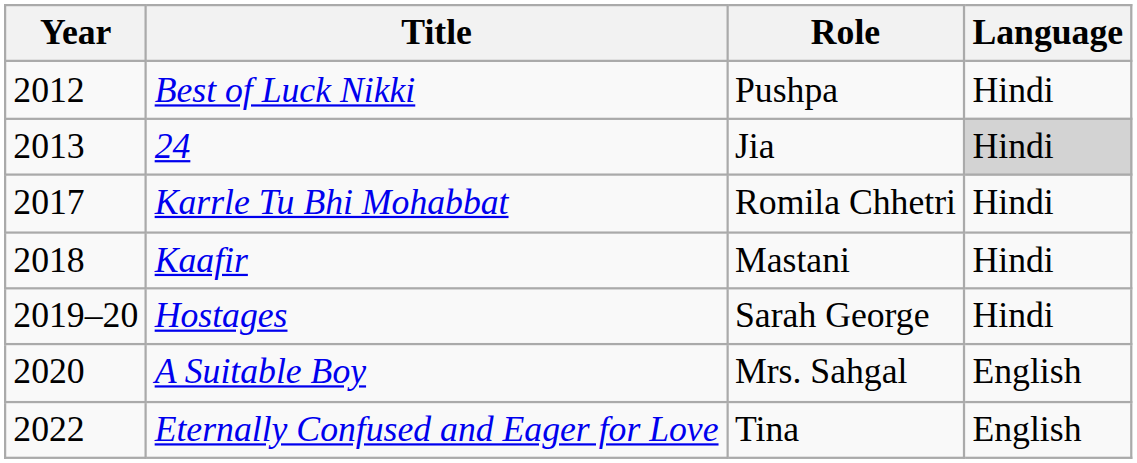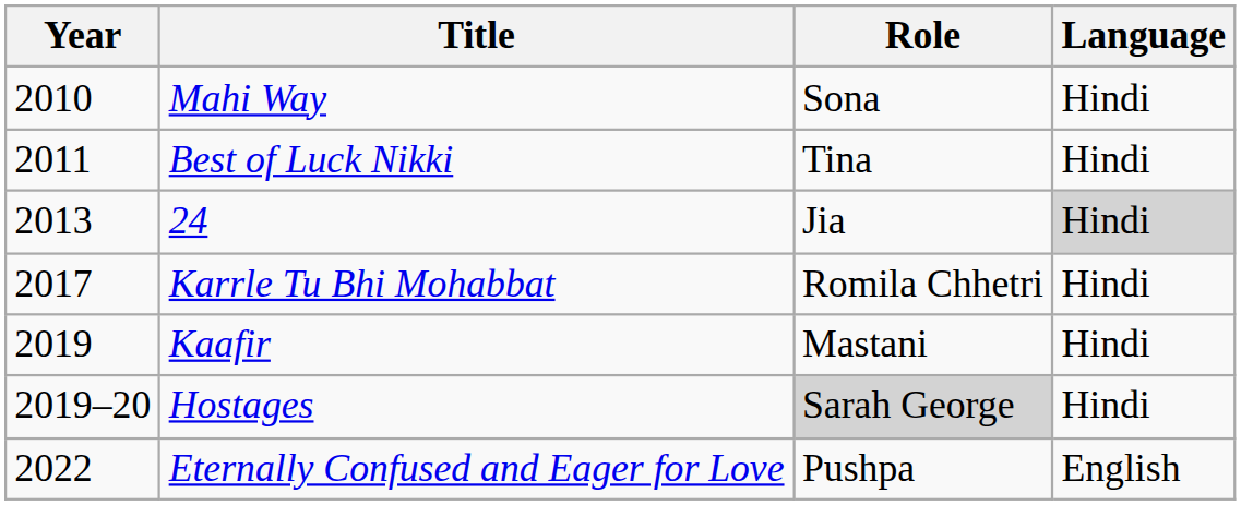+ row: 2010 | Mahi Way | Sona | Hindi
Best of Luck Nikki | Year: 2012 -> 2011
Best of Luck Nikki | Role: Pushpa -> Tina
Kaafir | Year: 2018 -> 2019
Hostages | Role: no background -> lightgrey background
- row: 2020 | A Suitable Boy | Mrs. Sahgal | English
Eternally Confused and Eager for Love | Role: Tina -> Pushpa
